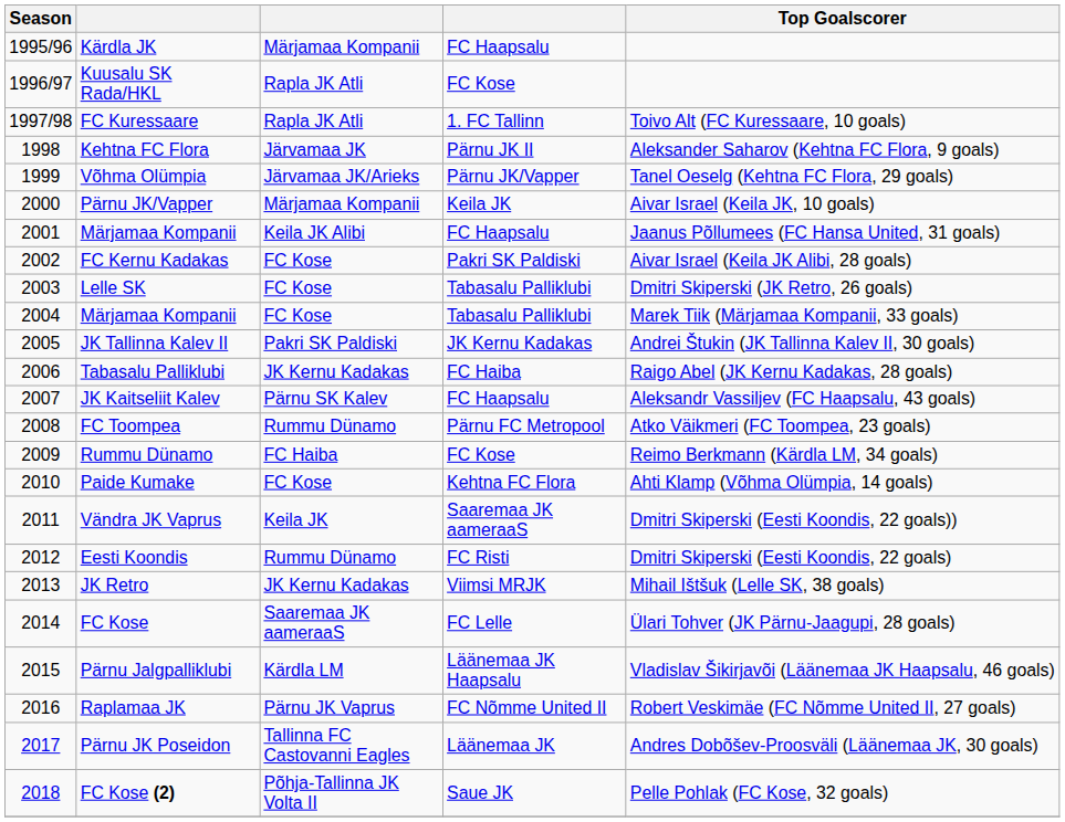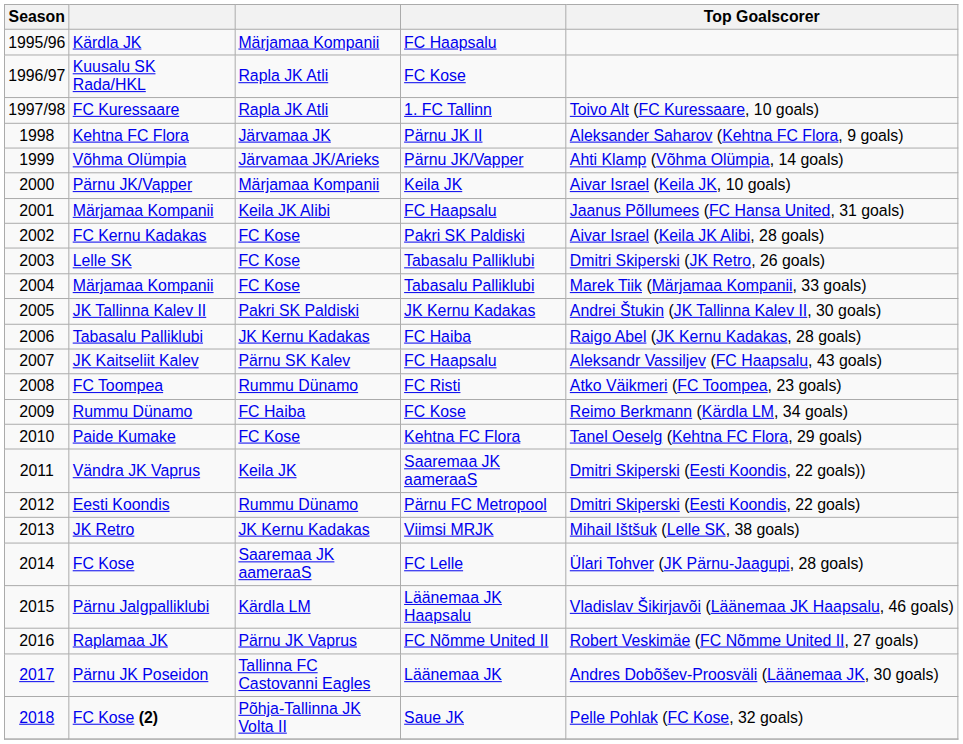Võhma Olümpia | Top Goalscorer: Tanel Oeselg (Kehtna FC Flora, 29 goals) -> Ahti Klamp (Võhma Olümpia, 14 goals)
FC Toompea | column 4: Pärnu FC Metropool -> FC Risti
Paide Kumake | Top Goalscorer: Ahti Klamp (Võhma Olümpia, 14 goals) -> Tanel Oeselg (Kehtna FC Flora, 29 goals)
Eesti Koondis | column 4: FC Risti -> Pärnu FC Metropool
